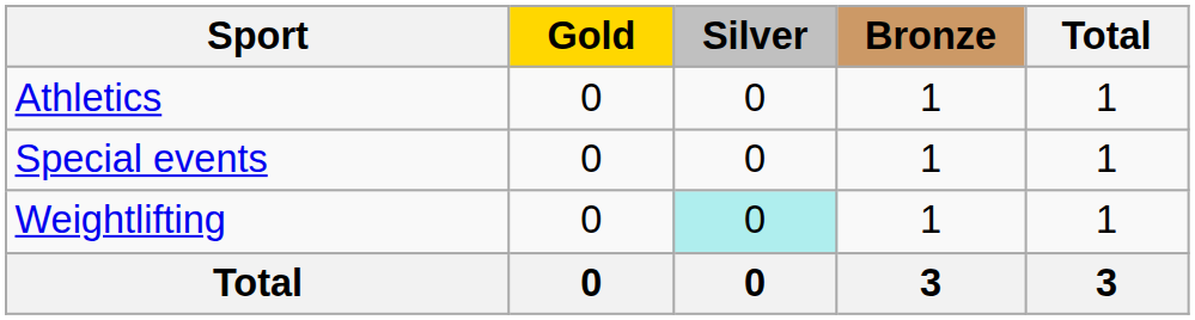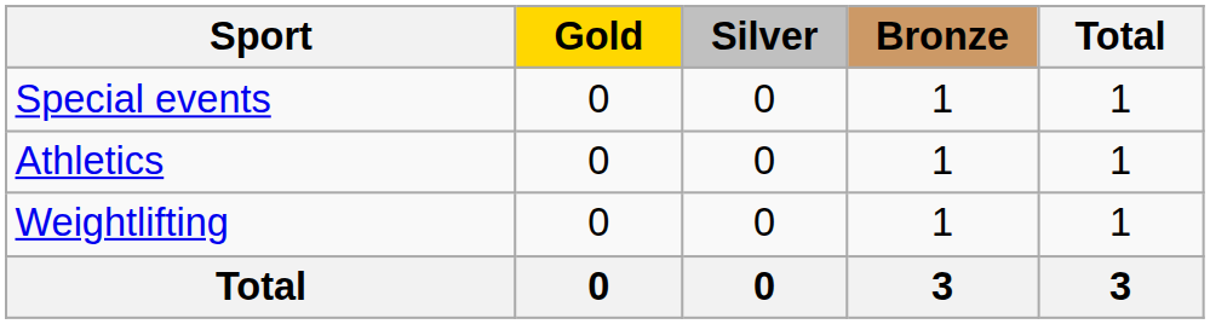rows swapped: Athletics <-> Special events
Weightlifting | Silver: paleturquoise background -> no background
